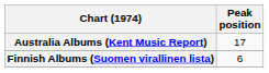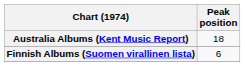Australia Albums (Kent Music Report) | Peak position: 17 -> 18
